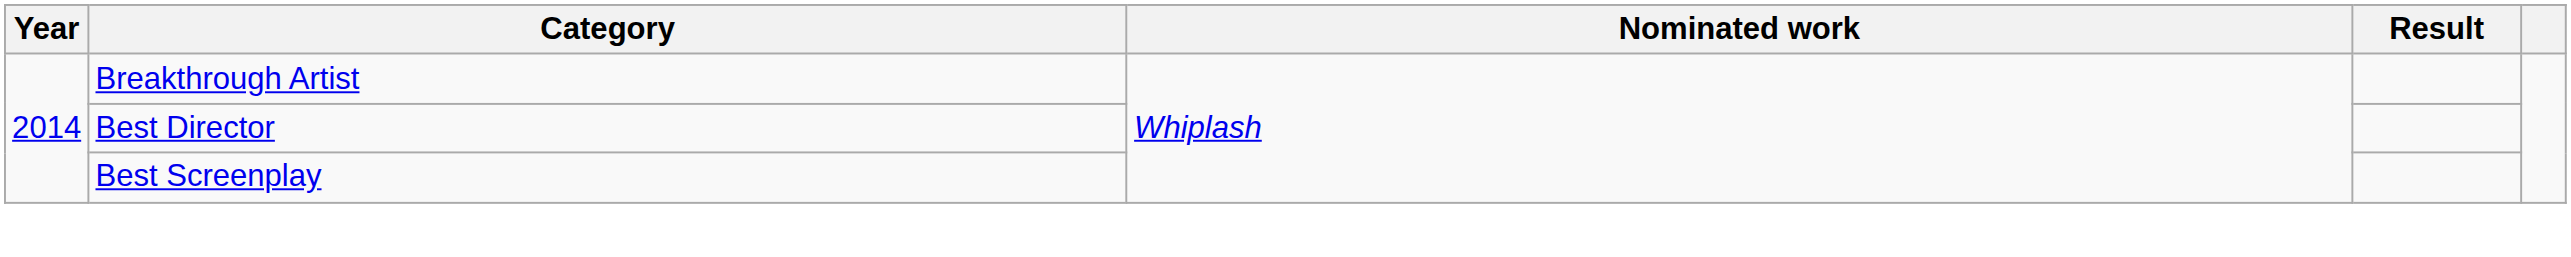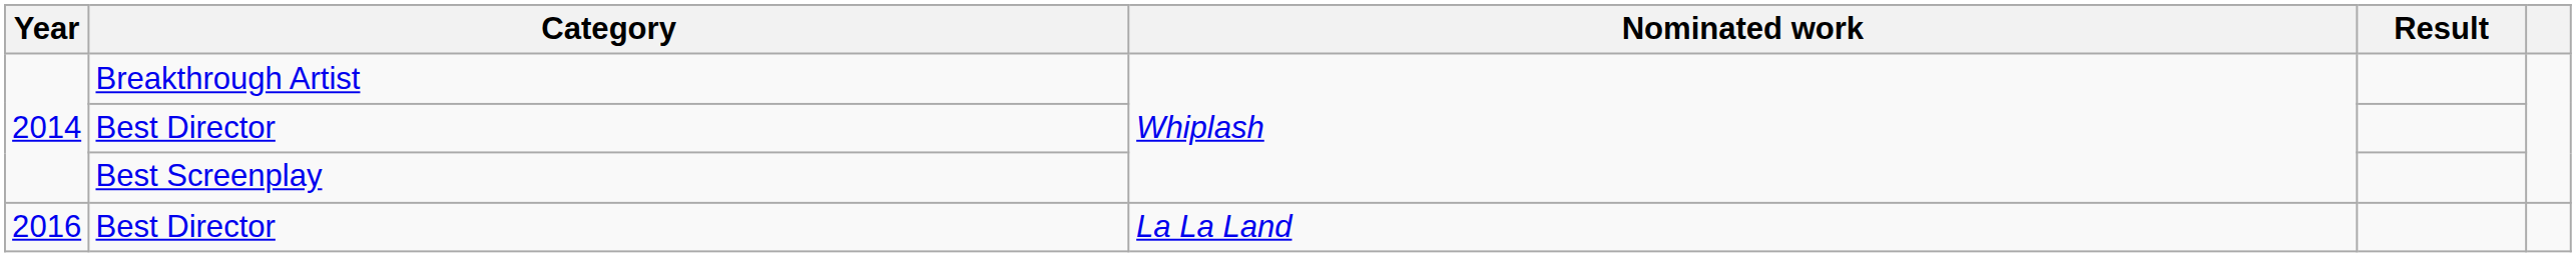+ row: 2016 | Best Director | La La Land
